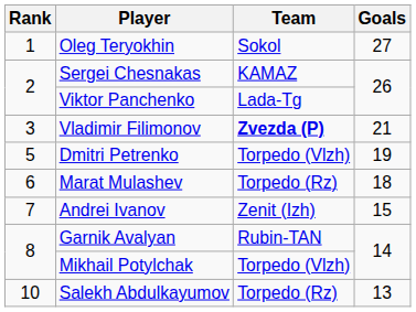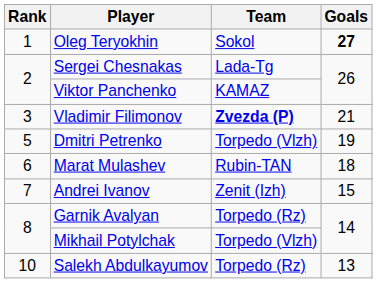Oleg Teryokhin | Goals: normal -> bold
Sergei Chesnakas | Team: KAMAZ -> Lada-Tg
Viktor Panchenko | Team: Lada-Tg -> KAMAZ
Marat Mulashev | Team: Torpedo (Rz) -> Rubin-TAN
Garnik Avalyan | Team: Rubin-TAN -> Torpedo (Rz)
